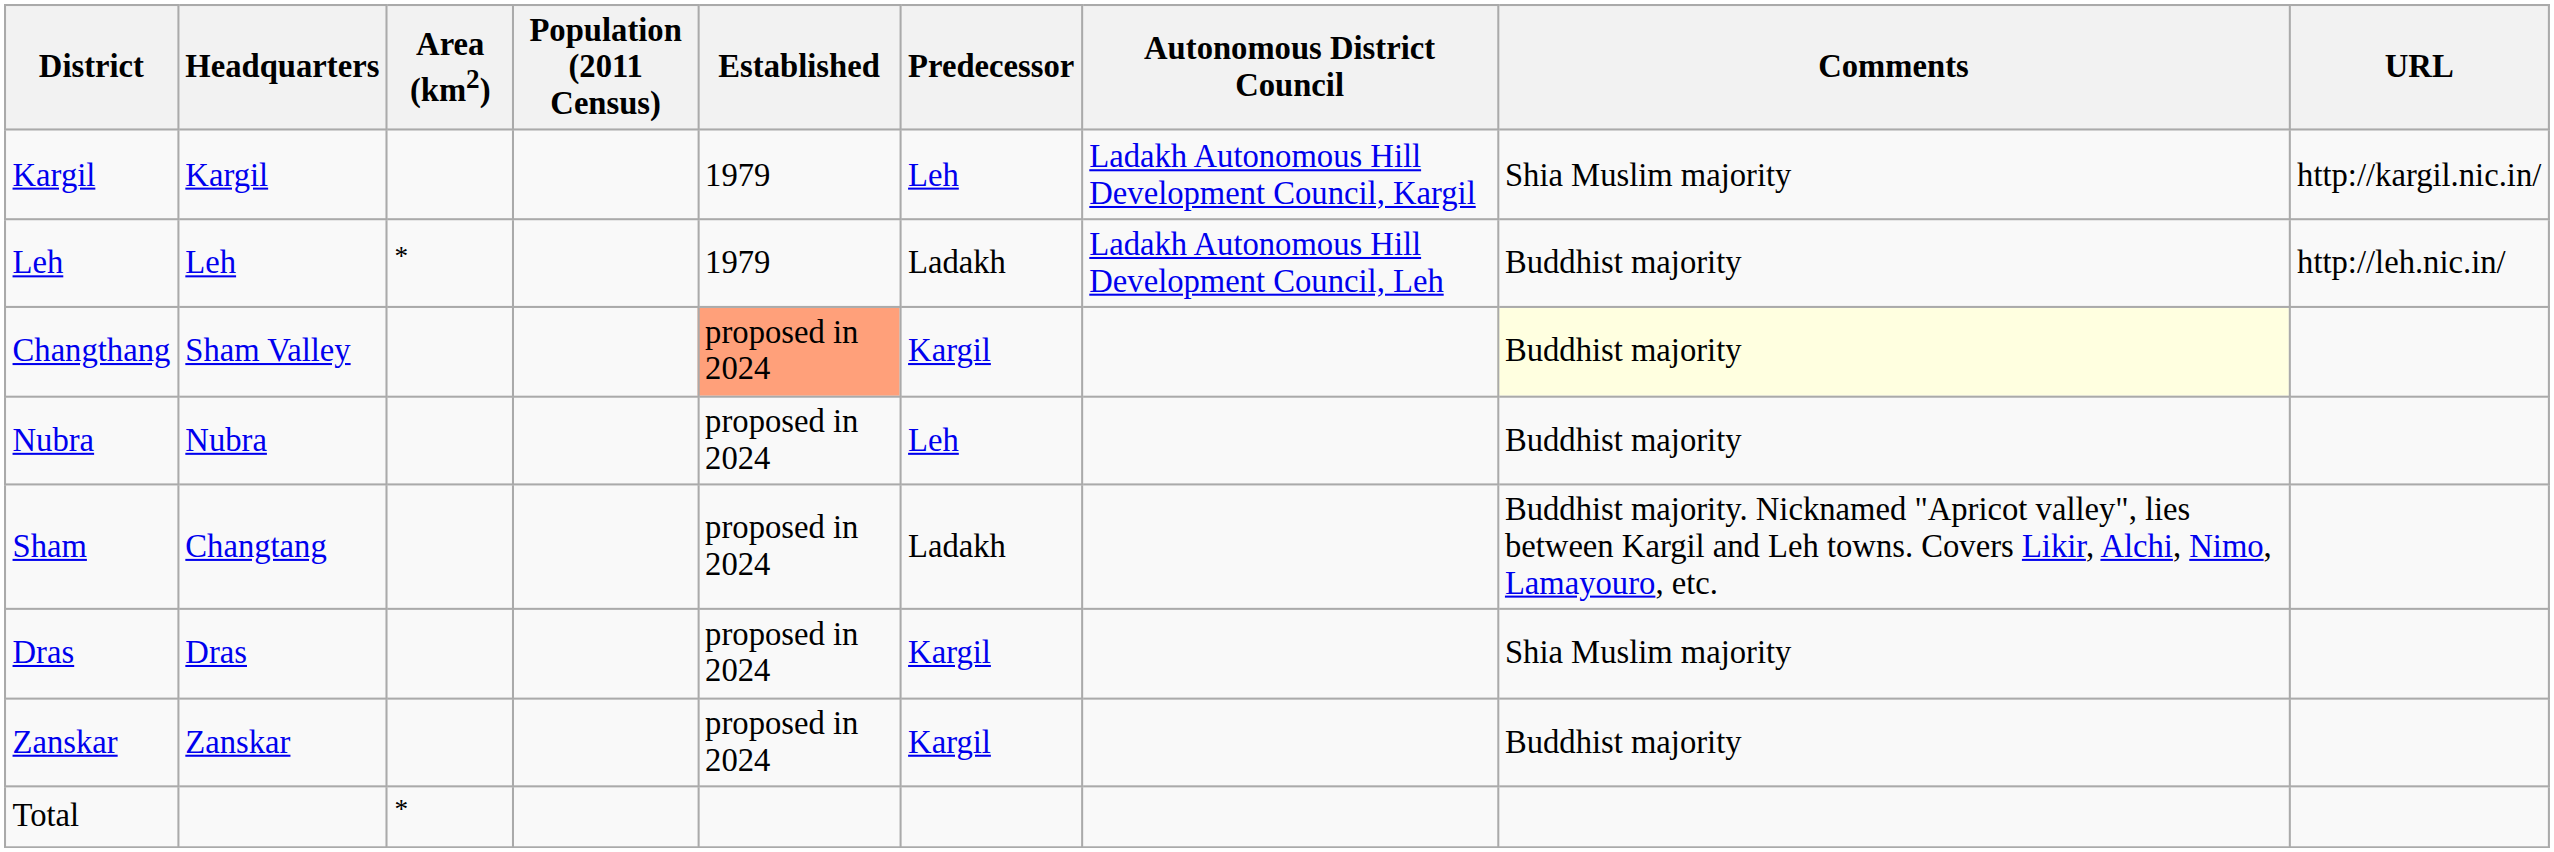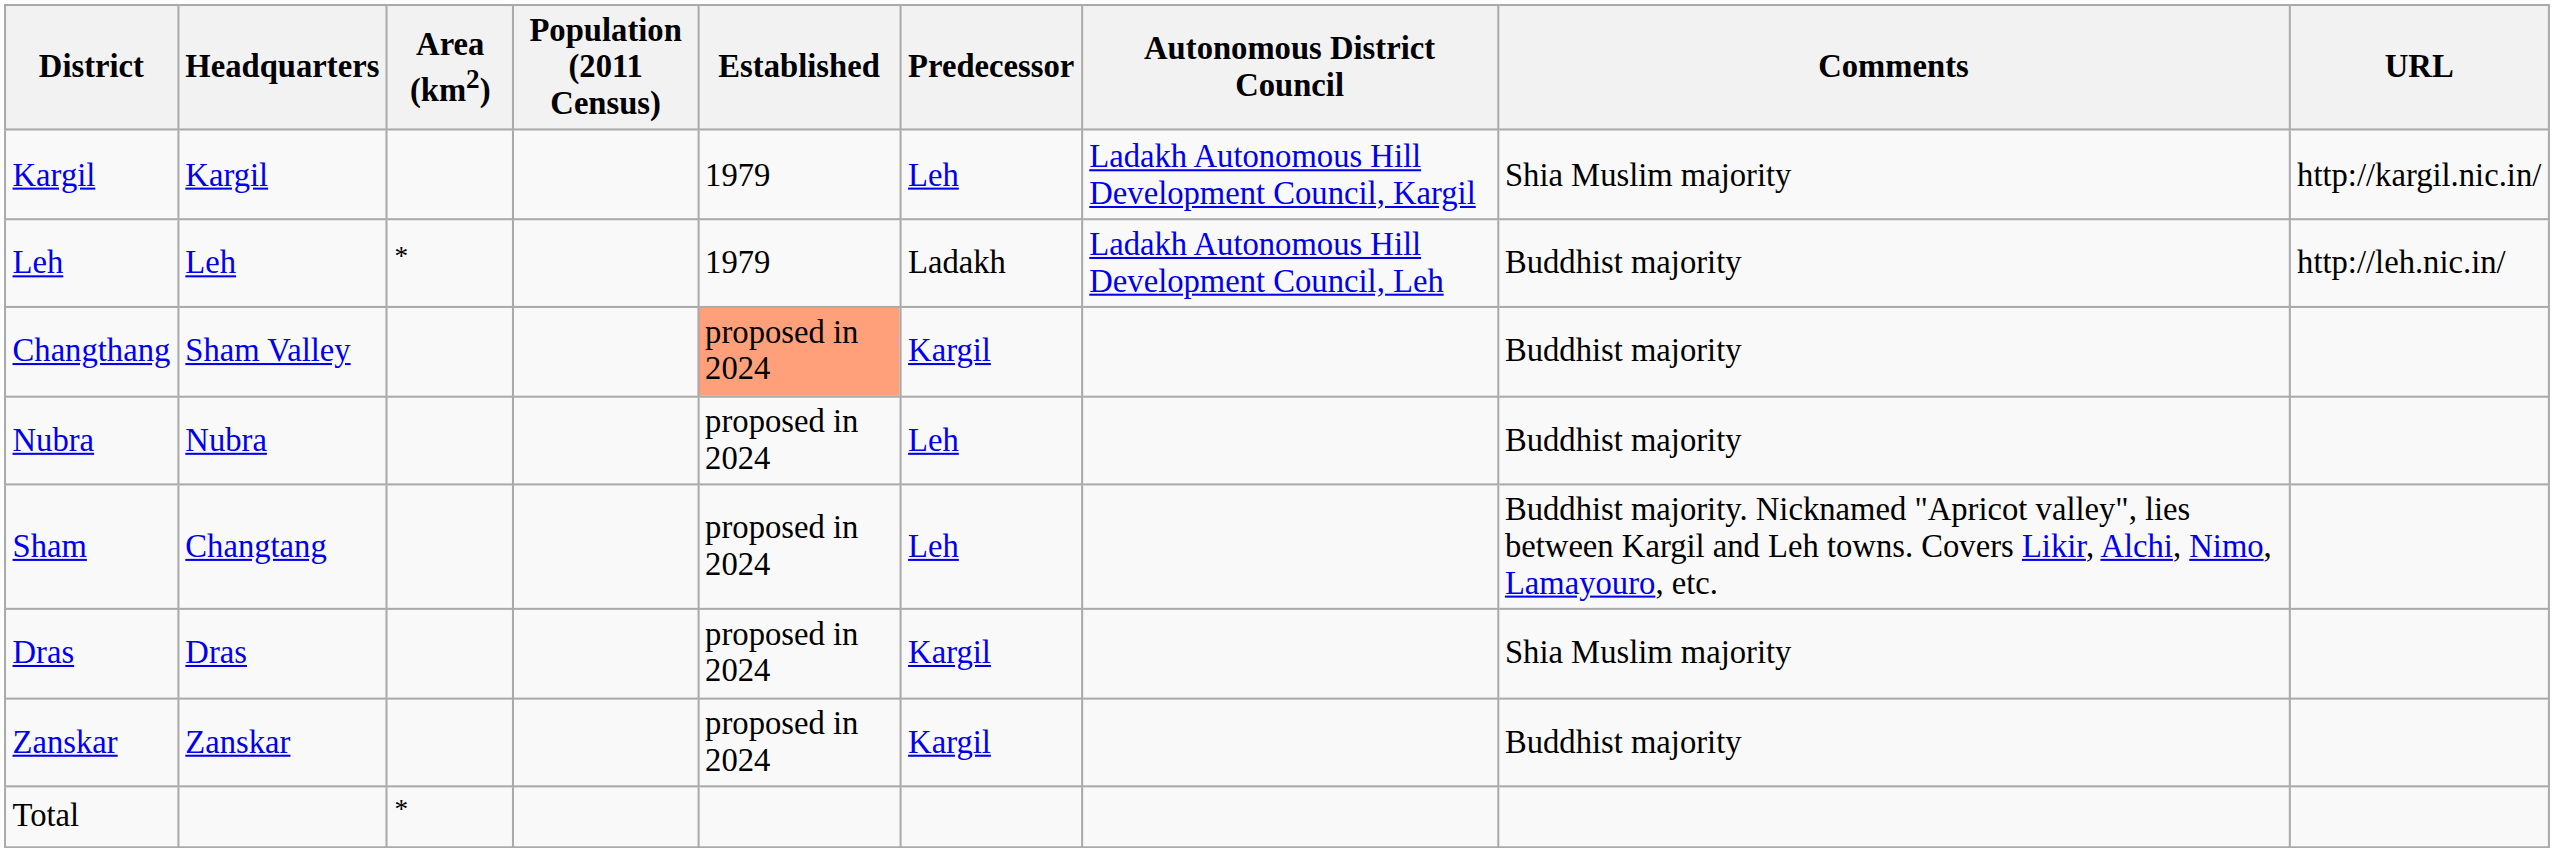Changthang | Comments: lightyellow background -> no background
Sham | Predecessor: Ladakh -> Leh
